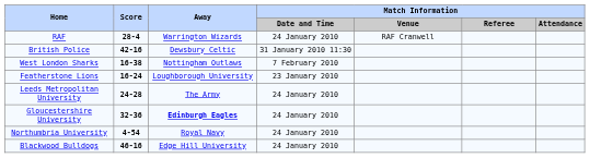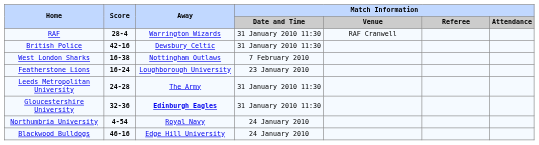RAF | Match Information / Date and Time: 24 January 2010 -> 31 January 2010 11:30
Leeds Metropolitan University | Match Information / Date and Time: 24 January 2010 -> 31 January 2010 11:30
Gloucestershire University | Match Information / Date and Time: 24 January 2010 -> 31 January 2010 11:30
